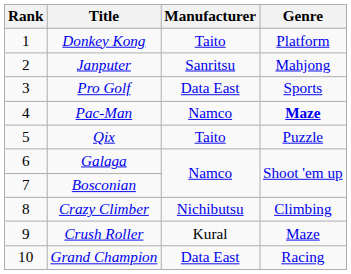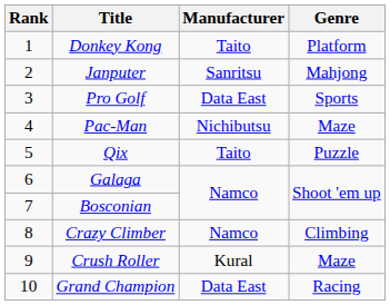Pac-Man | Manufacturer: Namco -> Nichibutsu
Pac-Man | Genre: bold -> normal
Crazy Climber | Manufacturer: Nichibutsu -> Namco
